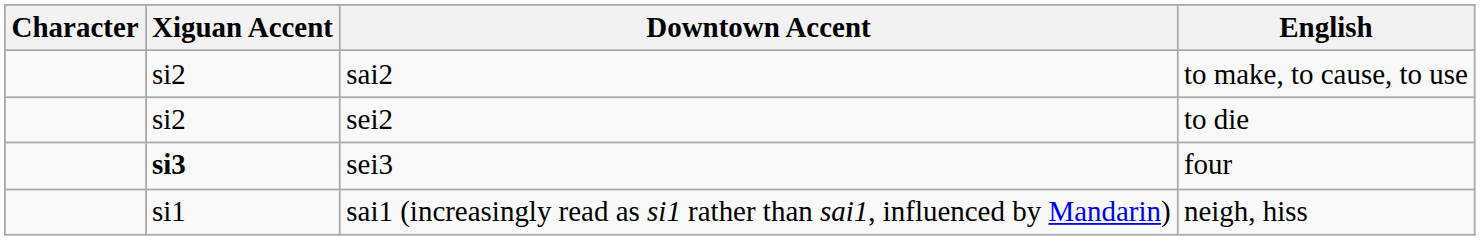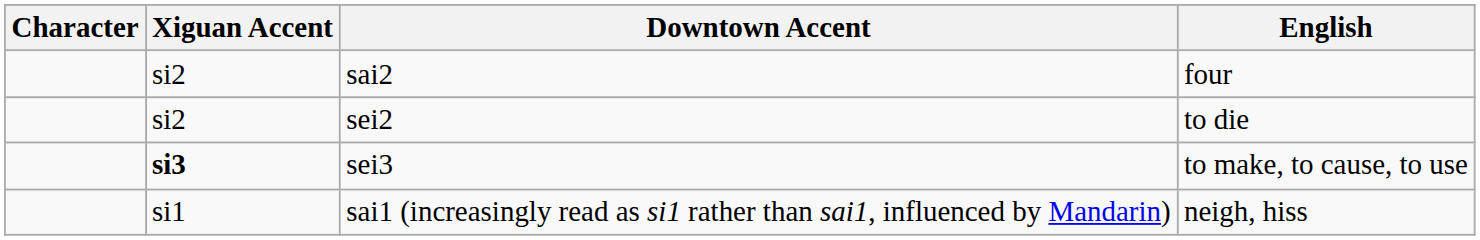sai2 | English: to make, to cause, to use -> four
sei3 | English: four -> to make, to cause, to use
